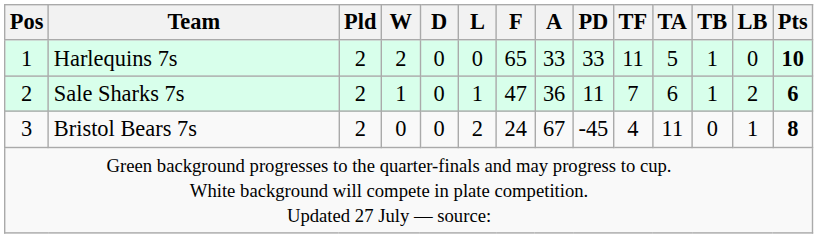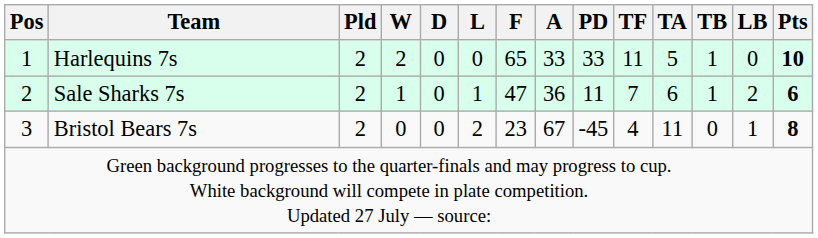Bristol Bears 7s | F: 24 -> 23
